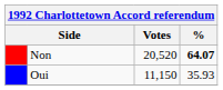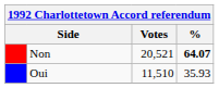Non | Votes: 20,520 -> 20,521
Oui | Votes: 11,150 -> 11,510
